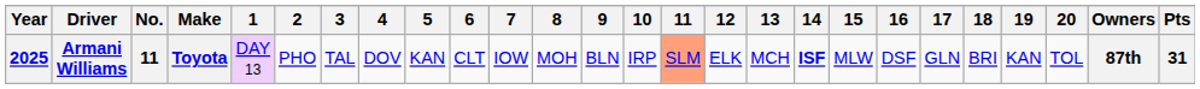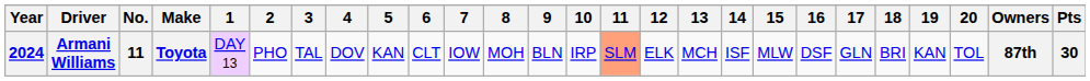Armani Williams | Year: 2025 -> 2024
Armani Williams | 14: bold -> normal
Armani Williams | Pts: 31 -> 30
